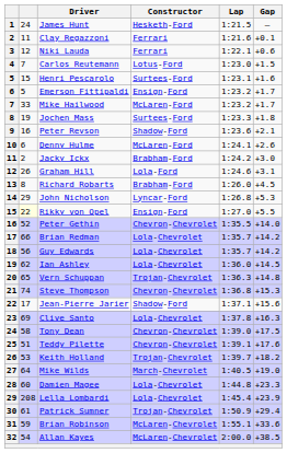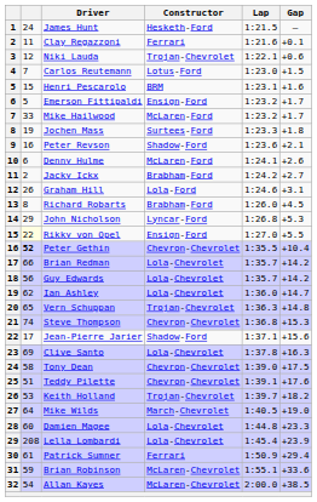Niki Lauda | Constructor: Ferrari -> Trojan-Chevrolet
Henri Pescarolo | Constructor: Surtees-Ford -> BRM
Jacky Ickx | Gap: +3.0 -> +2.7
Peter Gethin | column 2: normal -> bold
Peter Gethin | Gap: +14.0 -> +10.4
Ian Ashley | Gap: +14.5 -> +14.7
Patrick Sumner | Constructor: Trojan-Chevrolet -> Ferrari
